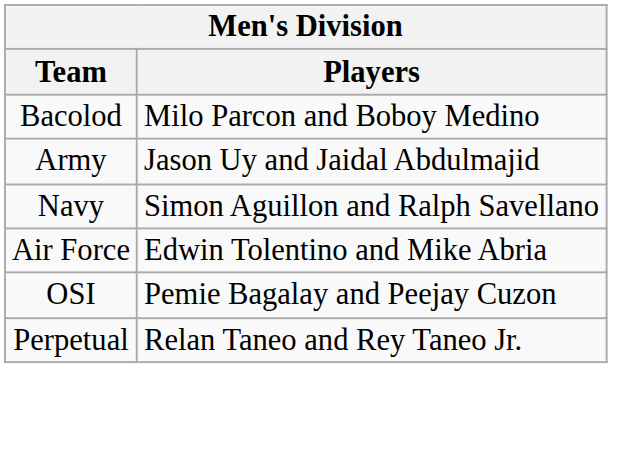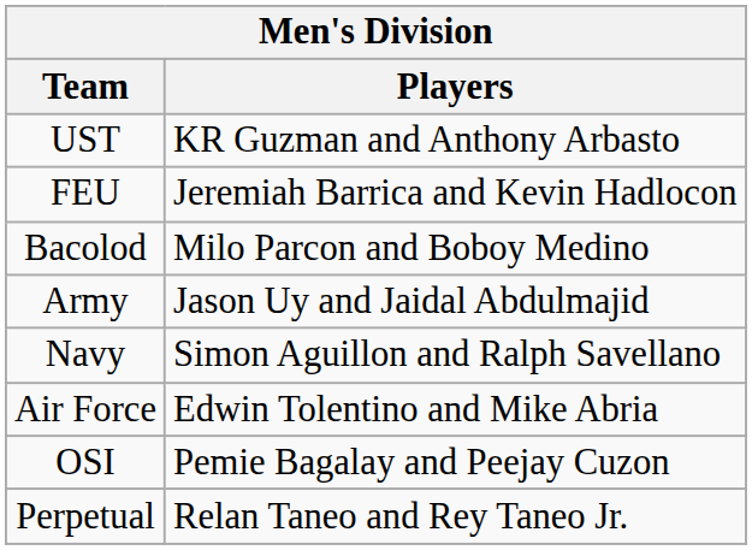+ row: UST | KR Guzman and Anthony Arbasto
+ row: FEU | Jeremiah Barrica and Kevin Hadlocon
